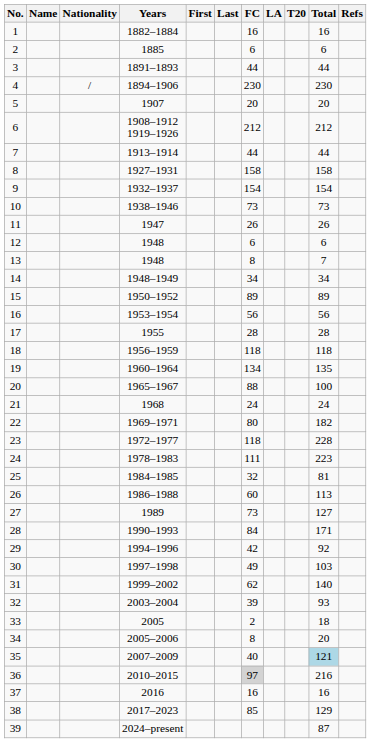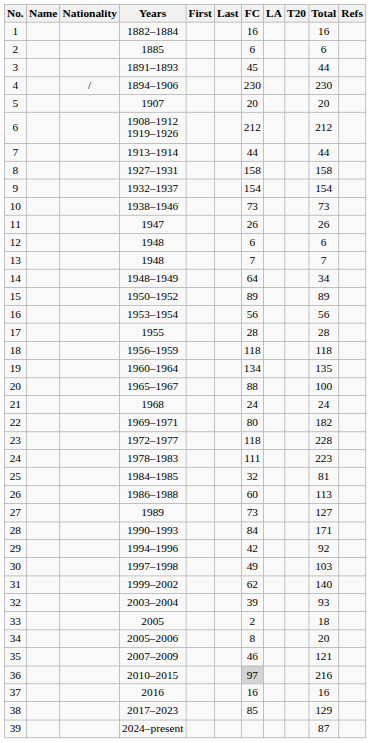3 | FC: 44 -> 45
13 | FC: 8 -> 7
14 | FC: 34 -> 64
35 | FC: 40 -> 46
35 | Total: lightblue background -> no background
